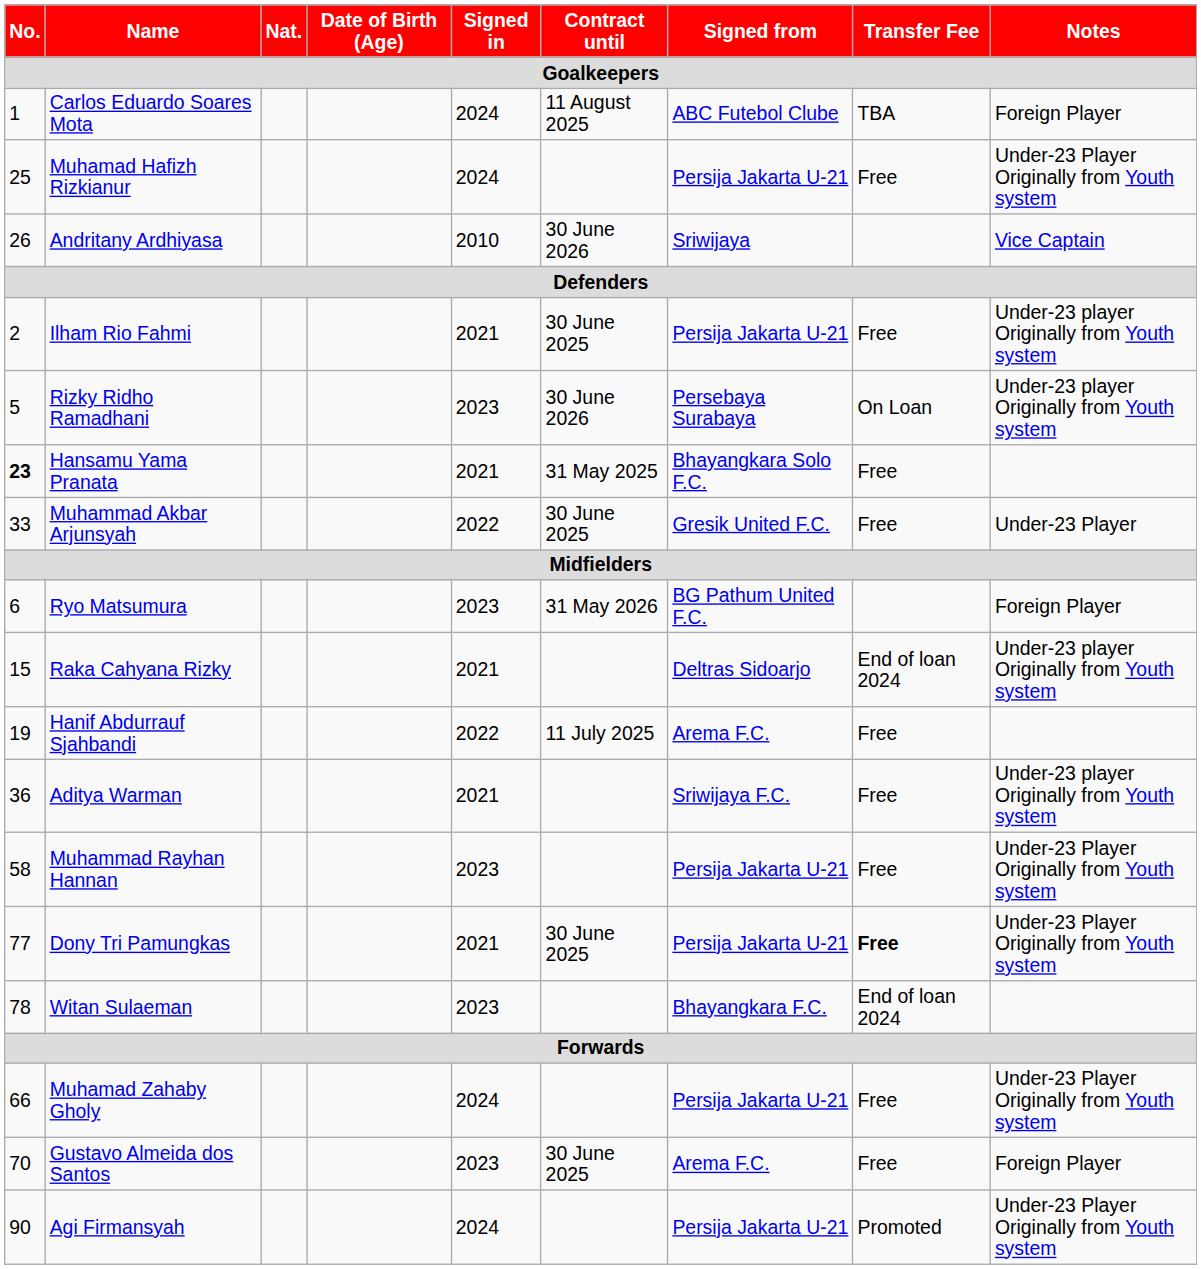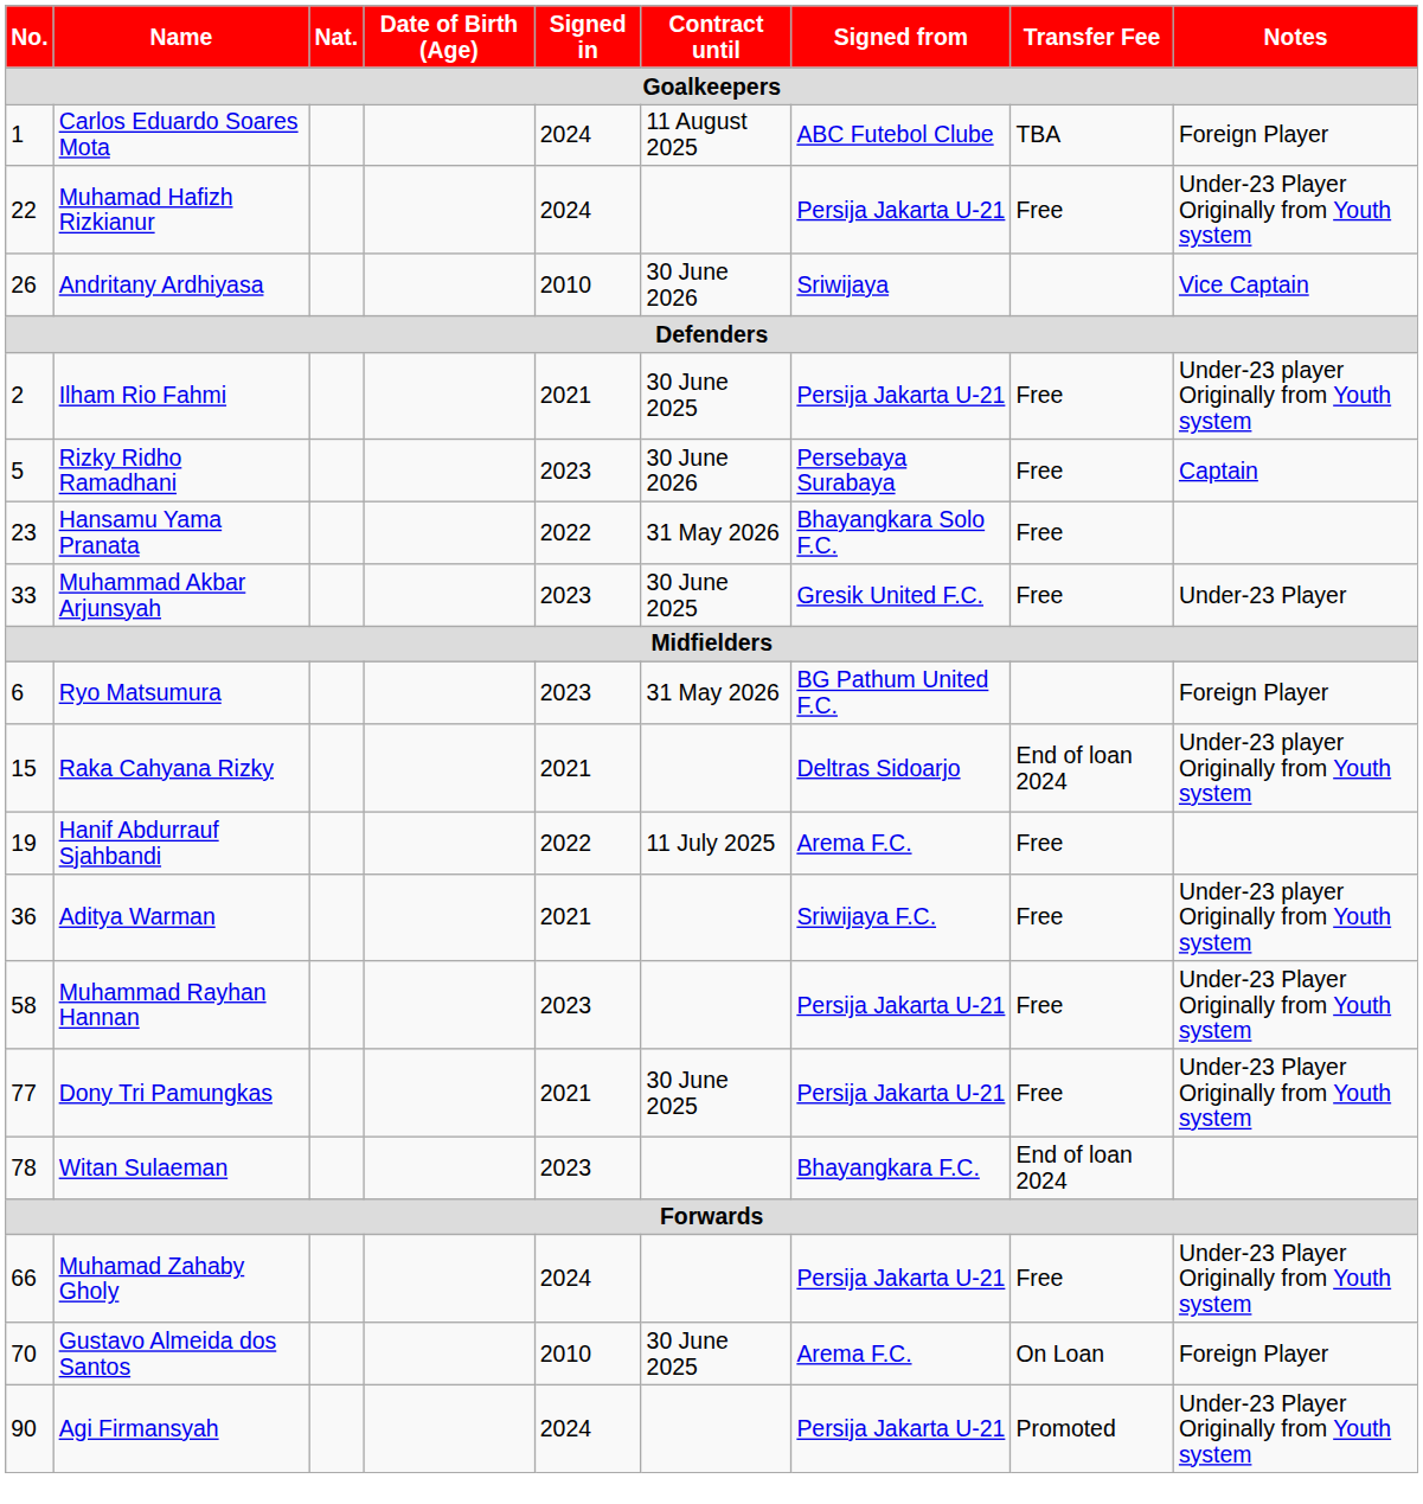Muhamad Hafizh Rizkianur | No.: 25 -> 22
Rizky Ridho Ramadhani | Transfer Fee: On Loan -> Free
Rizky Ridho Ramadhani | Notes: Under-23 player Originally from Youth system -> Captain
Hansamu Yama Pranata | No.: bold -> normal
Hansamu Yama Pranata | Signed in: 2021 -> 2022
Hansamu Yama Pranata | Contract until: 31 May 2025 -> 31 May 2026
Muhammad Akbar Arjunsyah | Signed in: 2022 -> 2023
Dony Tri Pamungkas | Transfer Fee: bold -> normal
Gustavo Almeida dos Santos | Signed in: 2023 -> 2010
Gustavo Almeida dos Santos | Transfer Fee: Free -> On Loan
